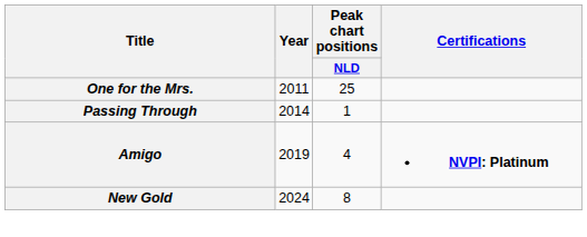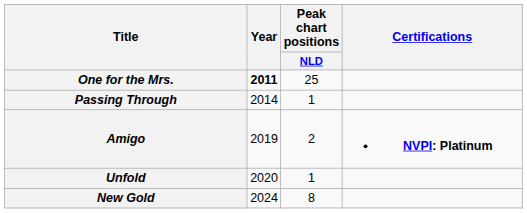One for the Mrs. | Year: normal -> bold
Amigo | Peak chart positions / NLD: 4 -> 2
+ row: Unfold | 2020 | 1
